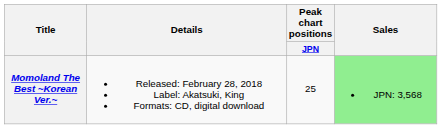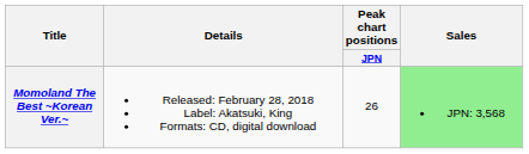Momoland The Best ~Korean Ver.~ | Peak chart positions / JPN: 25 -> 26
